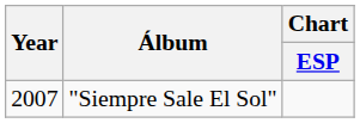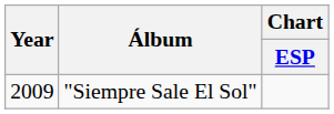"Siempre Sale El Sol" | Year: 2007 -> 2009
